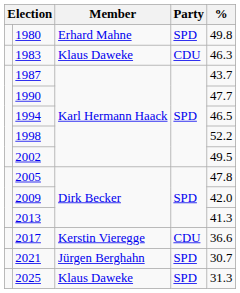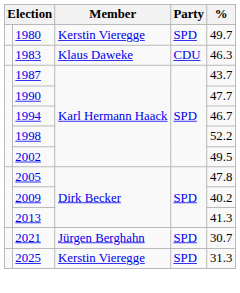1980 | Member: Erhard Mahne -> Kerstin Vieregge
1980 | %: 49.8 -> 49.7
1994 | %: 46.5 -> 46.7
2009 | %: 42.0 -> 40.2
- row: 2017 | Kerstin Vieregge | CDU | 36.6
2025 | Member: Klaus Daweke -> Kerstin Vieregge
